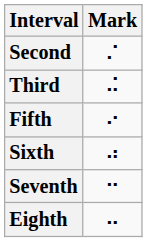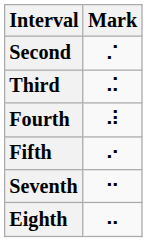+ row: Fourth | ⠼
- row: Sixth | ⠴
